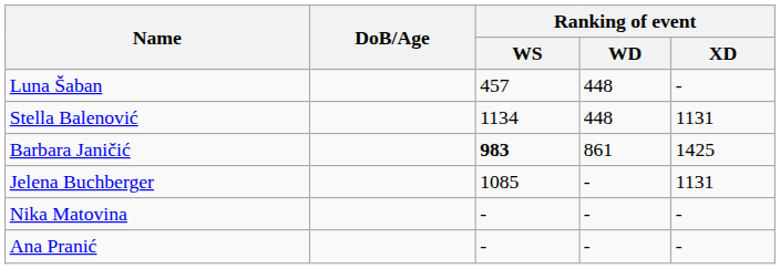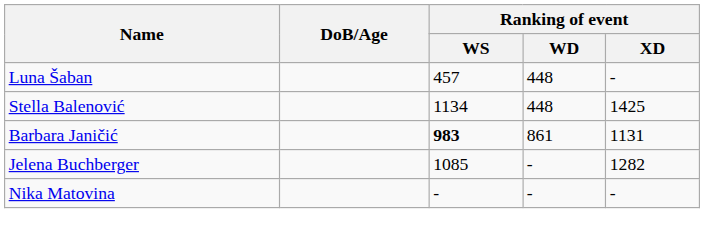Stella Balenović | Ranking of event / XD: 1131 -> 1425
Barbara Janičić | Ranking of event / XD: 1425 -> 1131
Jelena Buchberger | Ranking of event / XD: 1131 -> 1282
- row: Ana Pranić | - | - | -
